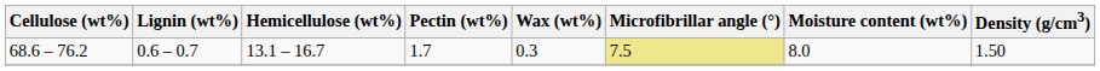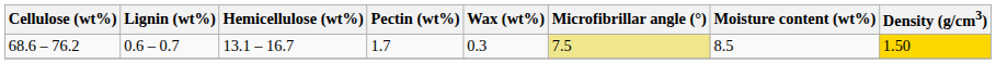68.6 – 76.2 | Moisture content (wt%): 8.0 -> 8.5
68.6 – 76.2 | Density (g/cm3): no background -> gold background
